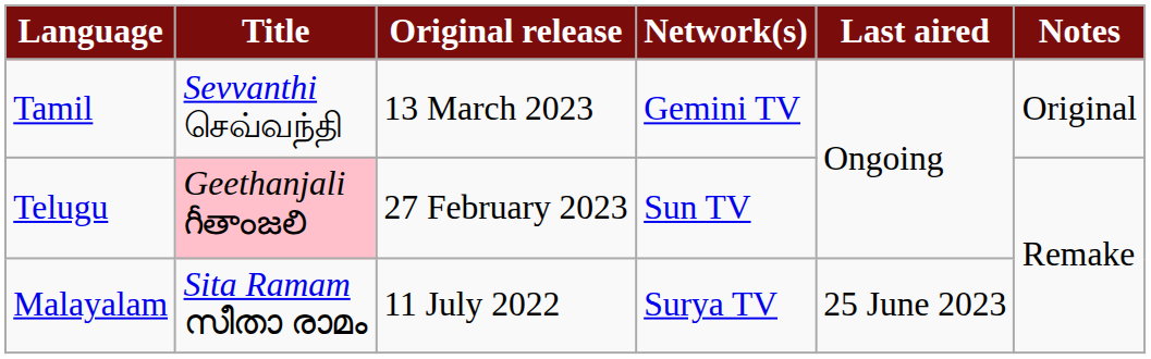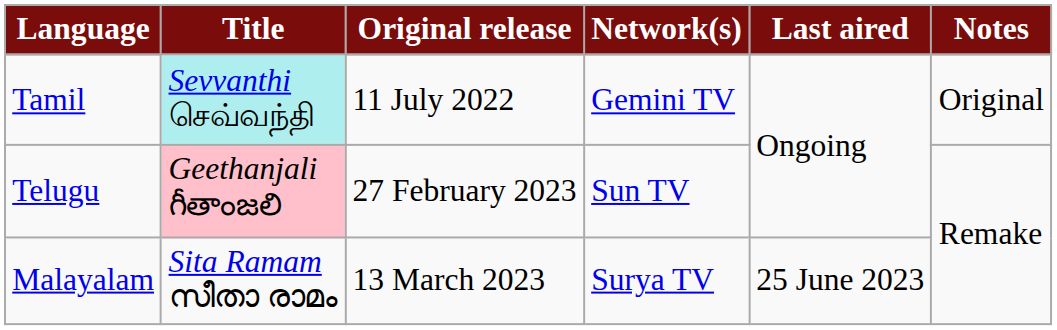Tamil | Title: no background -> paleturquoise background
Tamil | Original release: 13 March 2023 -> 11 July 2022
Malayalam | Original release: 11 July 2022 -> 13 March 2023
